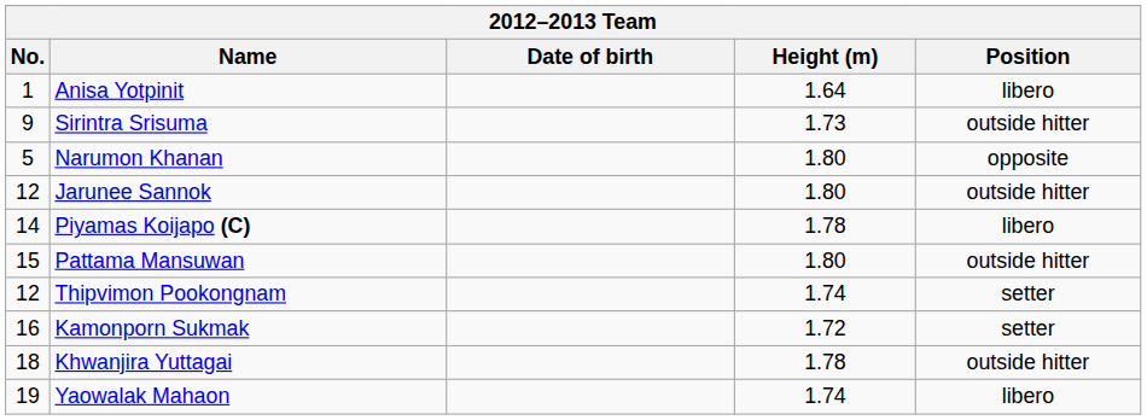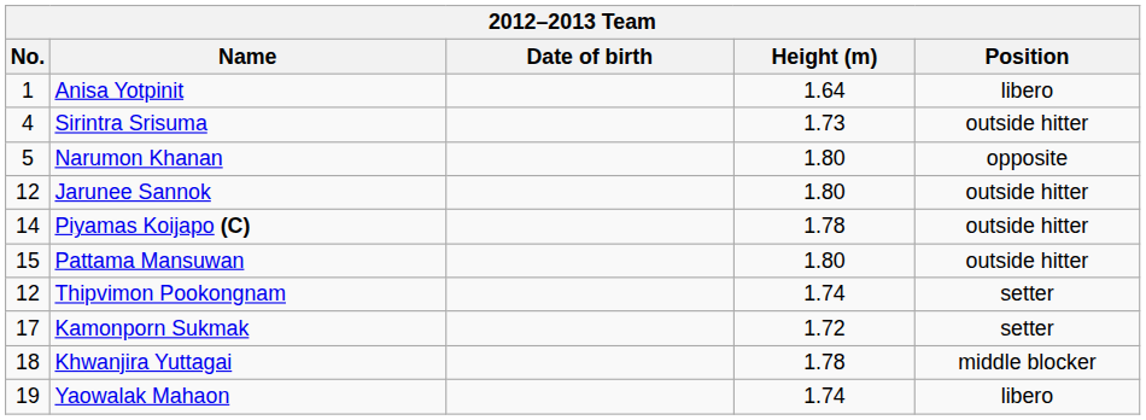Sirintra Srisuma | No.: 9 -> 4
Piyamas Koijapo (C) | Position: libero -> outside hitter
Kamonporn Sukmak | No.: 16 -> 17
Khwanjira Yuttagai | Position: outside hitter -> middle blocker
